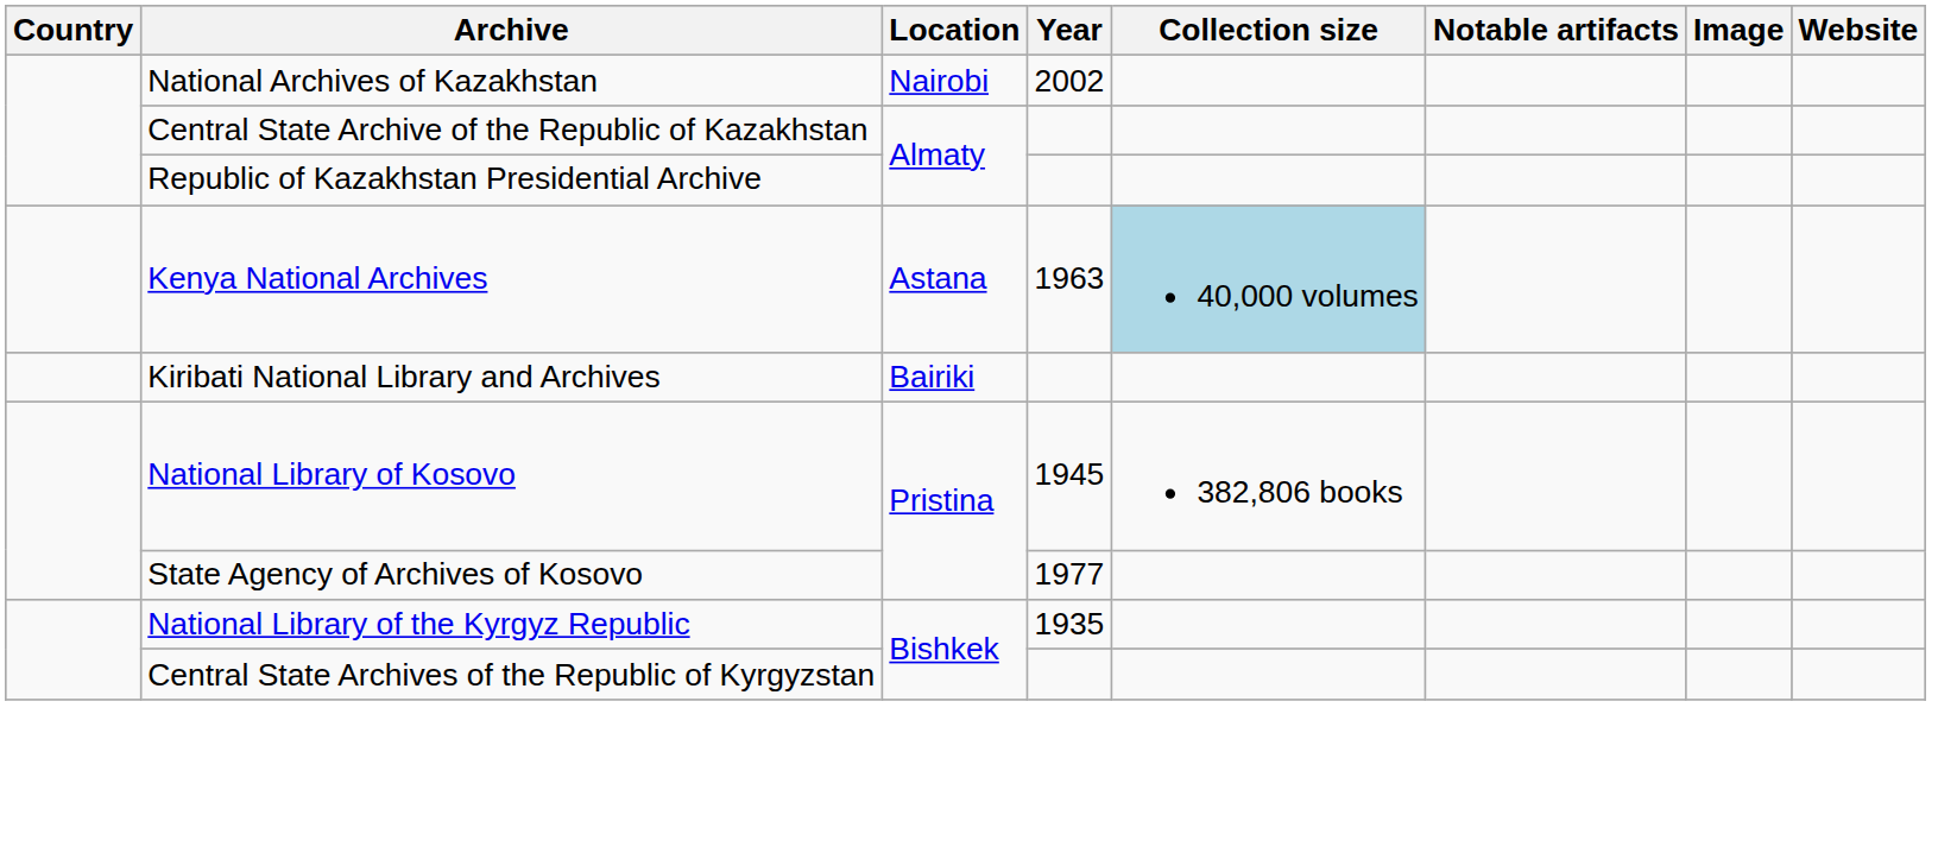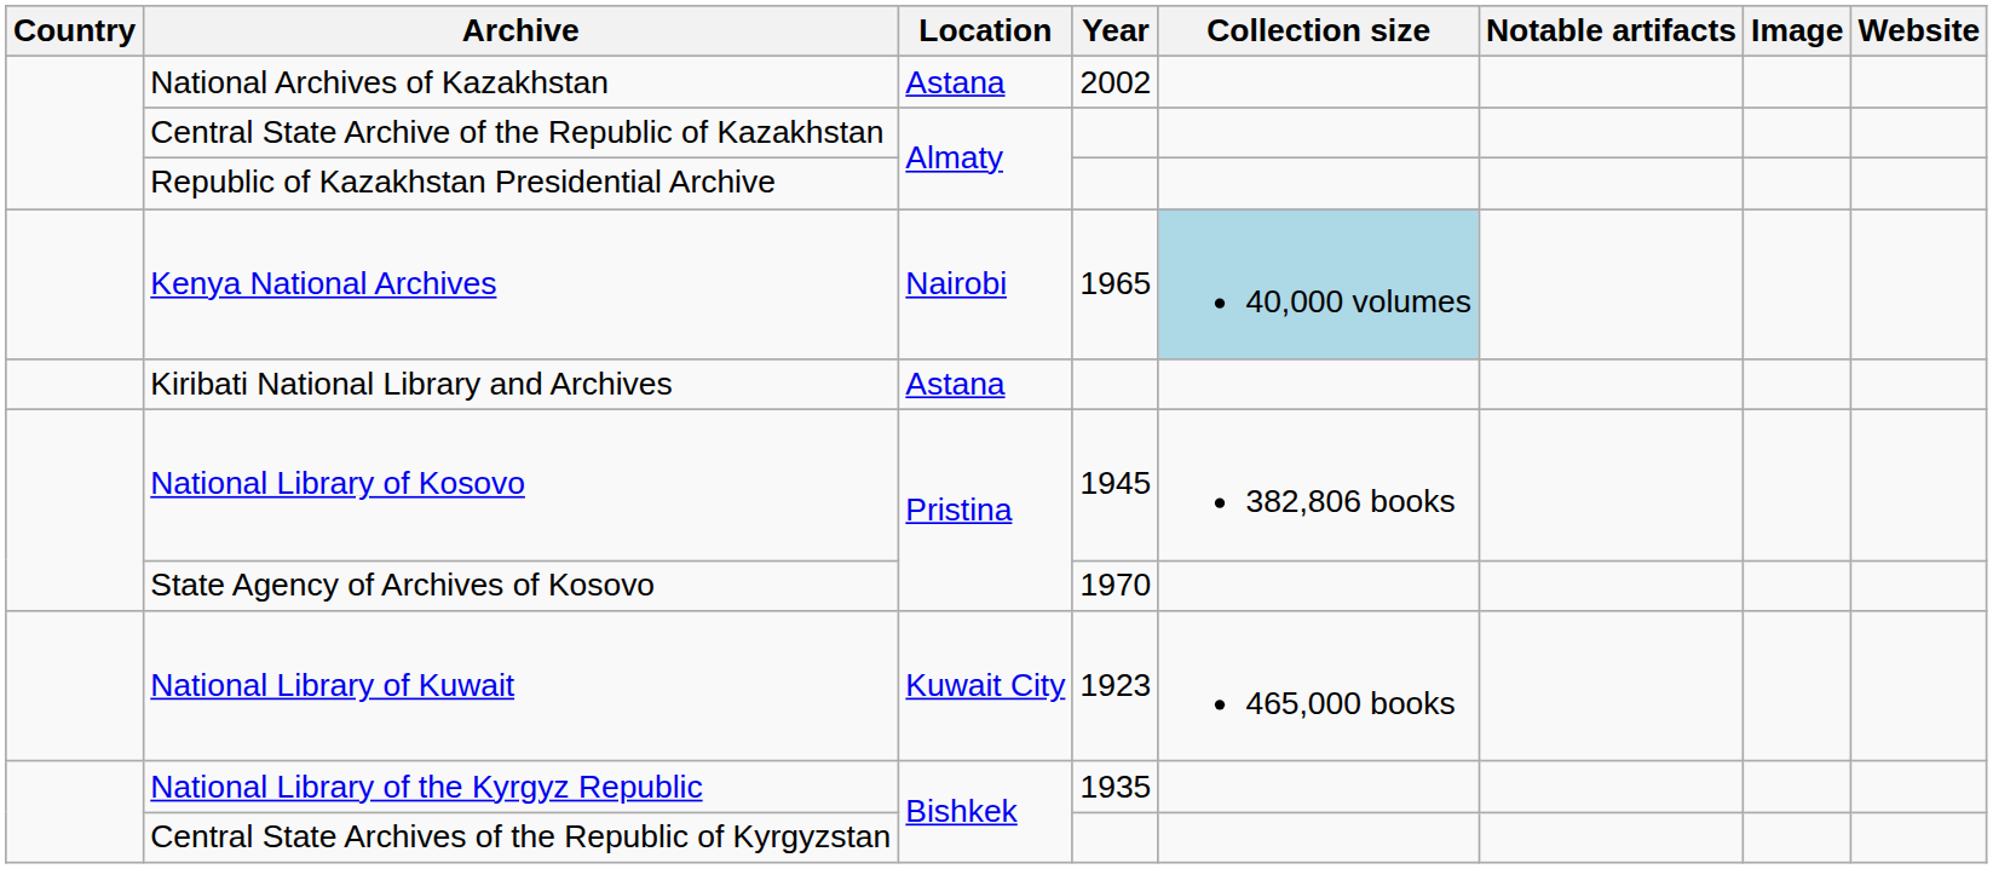National Archives of Kazakhstan | Location: Nairobi -> Astana
Kenya National Archives | Location: Astana -> Nairobi
Kenya National Archives | Year: 1963 -> 1965
Kiribati National Library and Archives | Location: Bairiki -> Astana
State Agency of Archives of Kosovo | Year: 1977 -> 1970
+ row: National Library of Kuwait | Kuwait City | 1923 | 465,000 books
